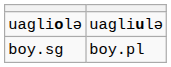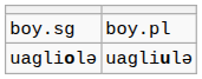rows swapped: uagliolə <-> boy.sg
